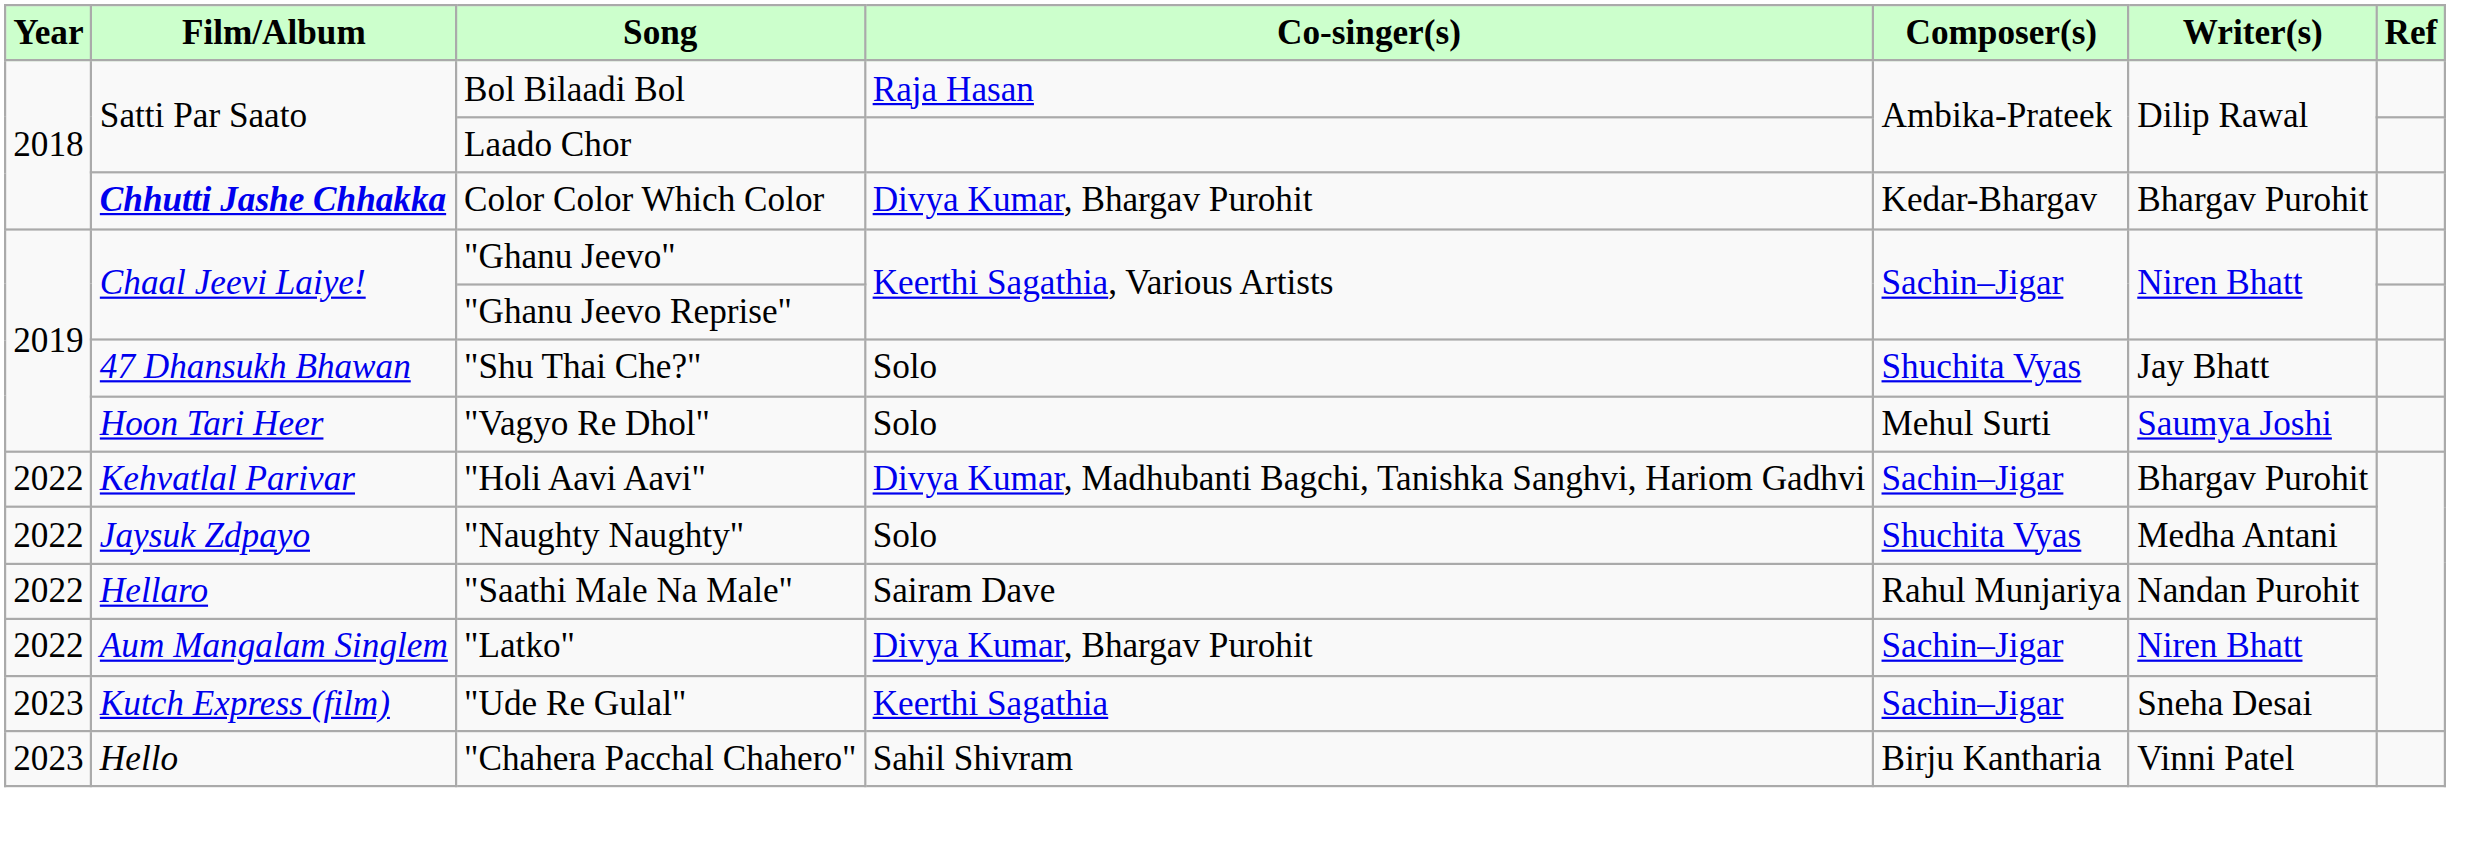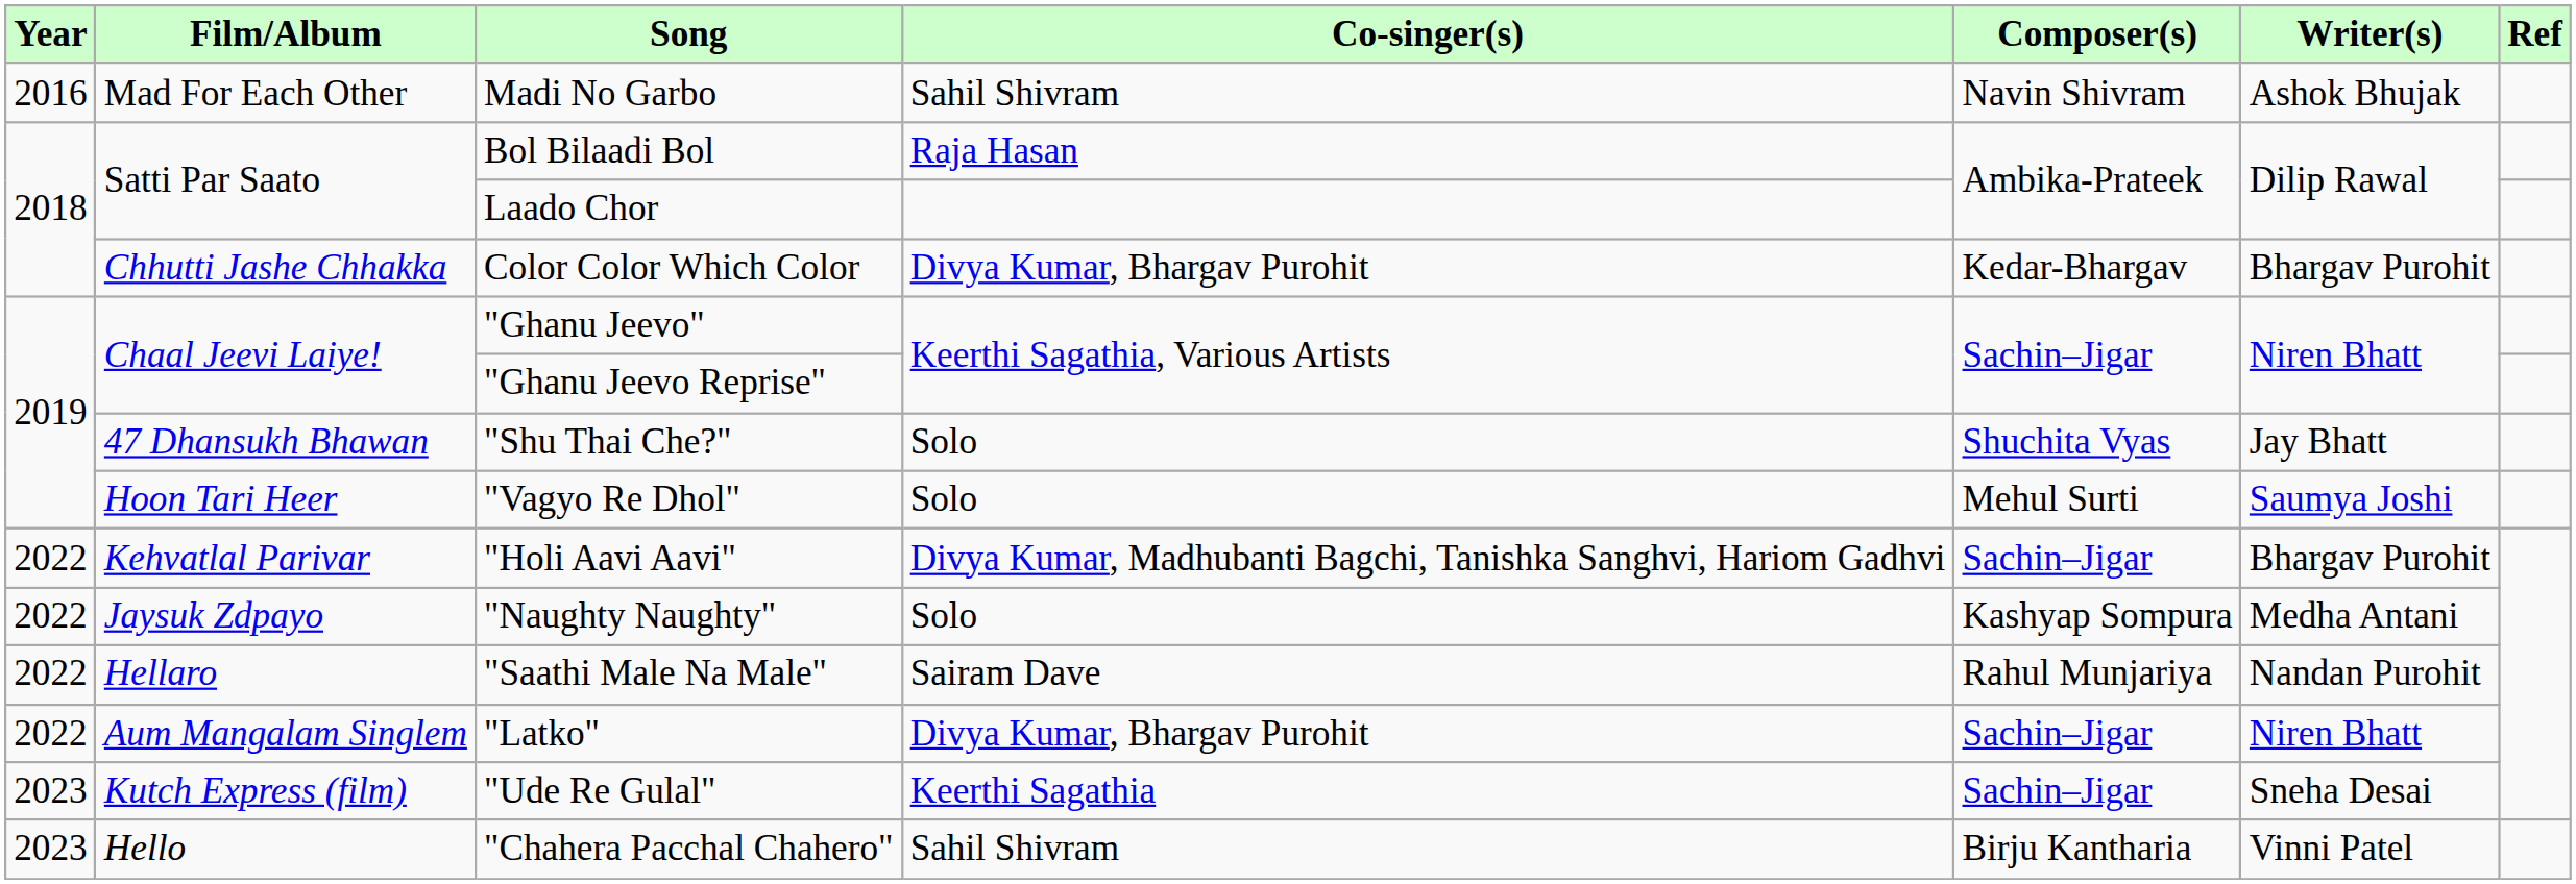+ row: 2016 | Mad For Each Other | Madi No Garbo | Sahil Shivram | Navin Shivram | Ashok Bhujak
Color Color Which Color | Film/Album: bold -> normal
"Naughty Naughty" | Composer(s): Shuchita Vyas -> Kashyap Sompura
